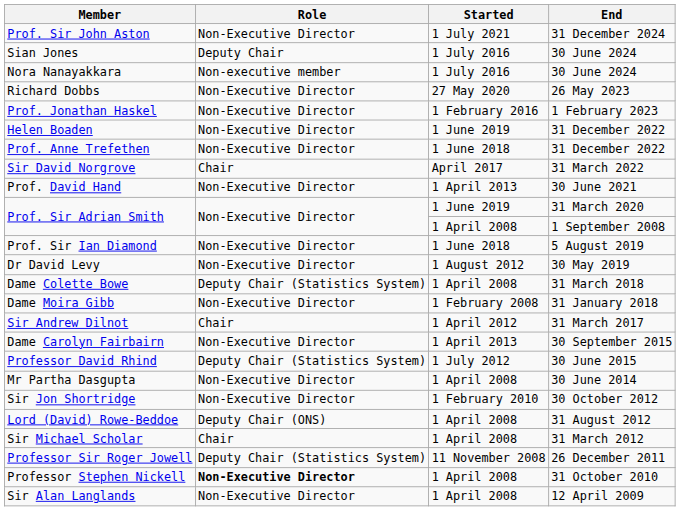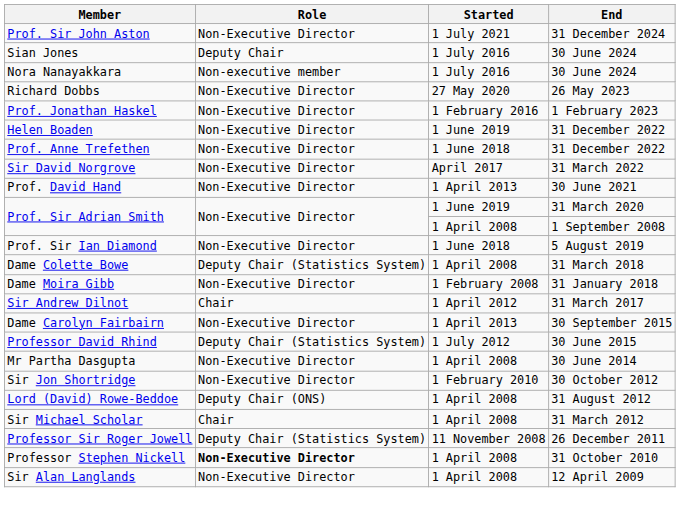Sir David Norgrove | Role: Chair -> Non-Executive Director
- row: Dr David Levy | Non-Executive Director | 1 August 2012 | 30 May 2019
